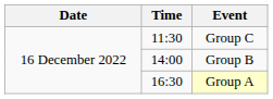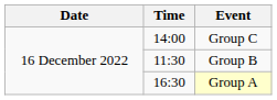Group C | Time: 11:30 -> 14:00
Group B | Time: 14:00 -> 11:30
